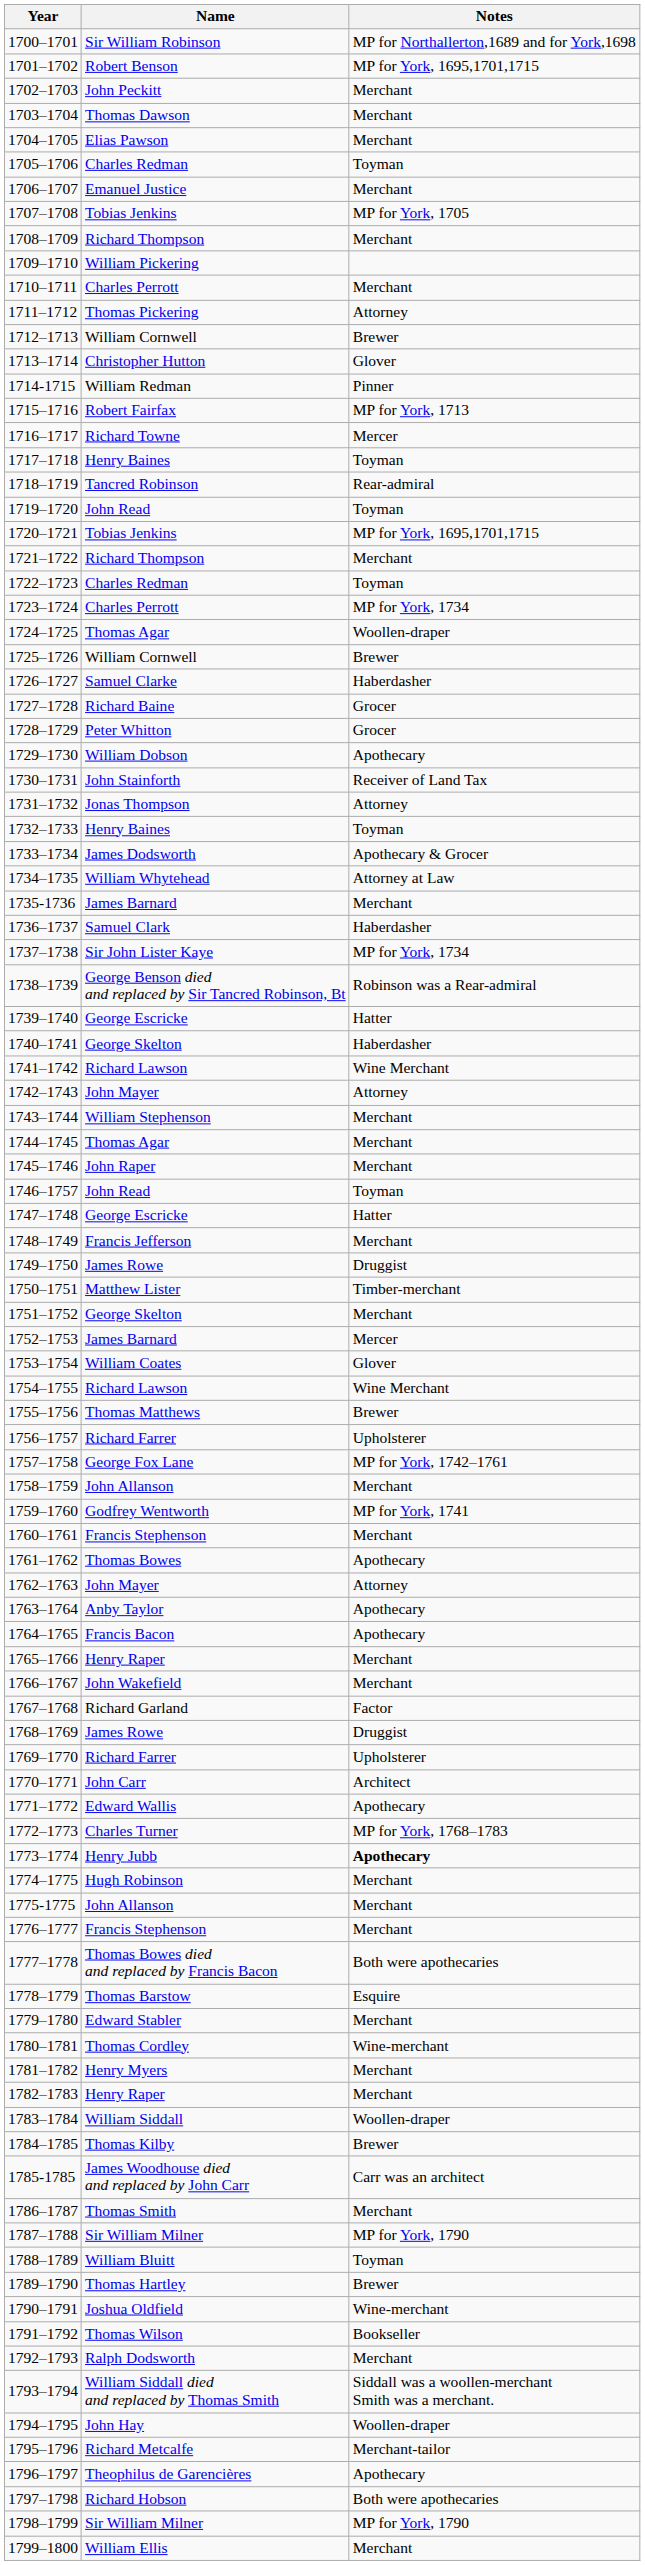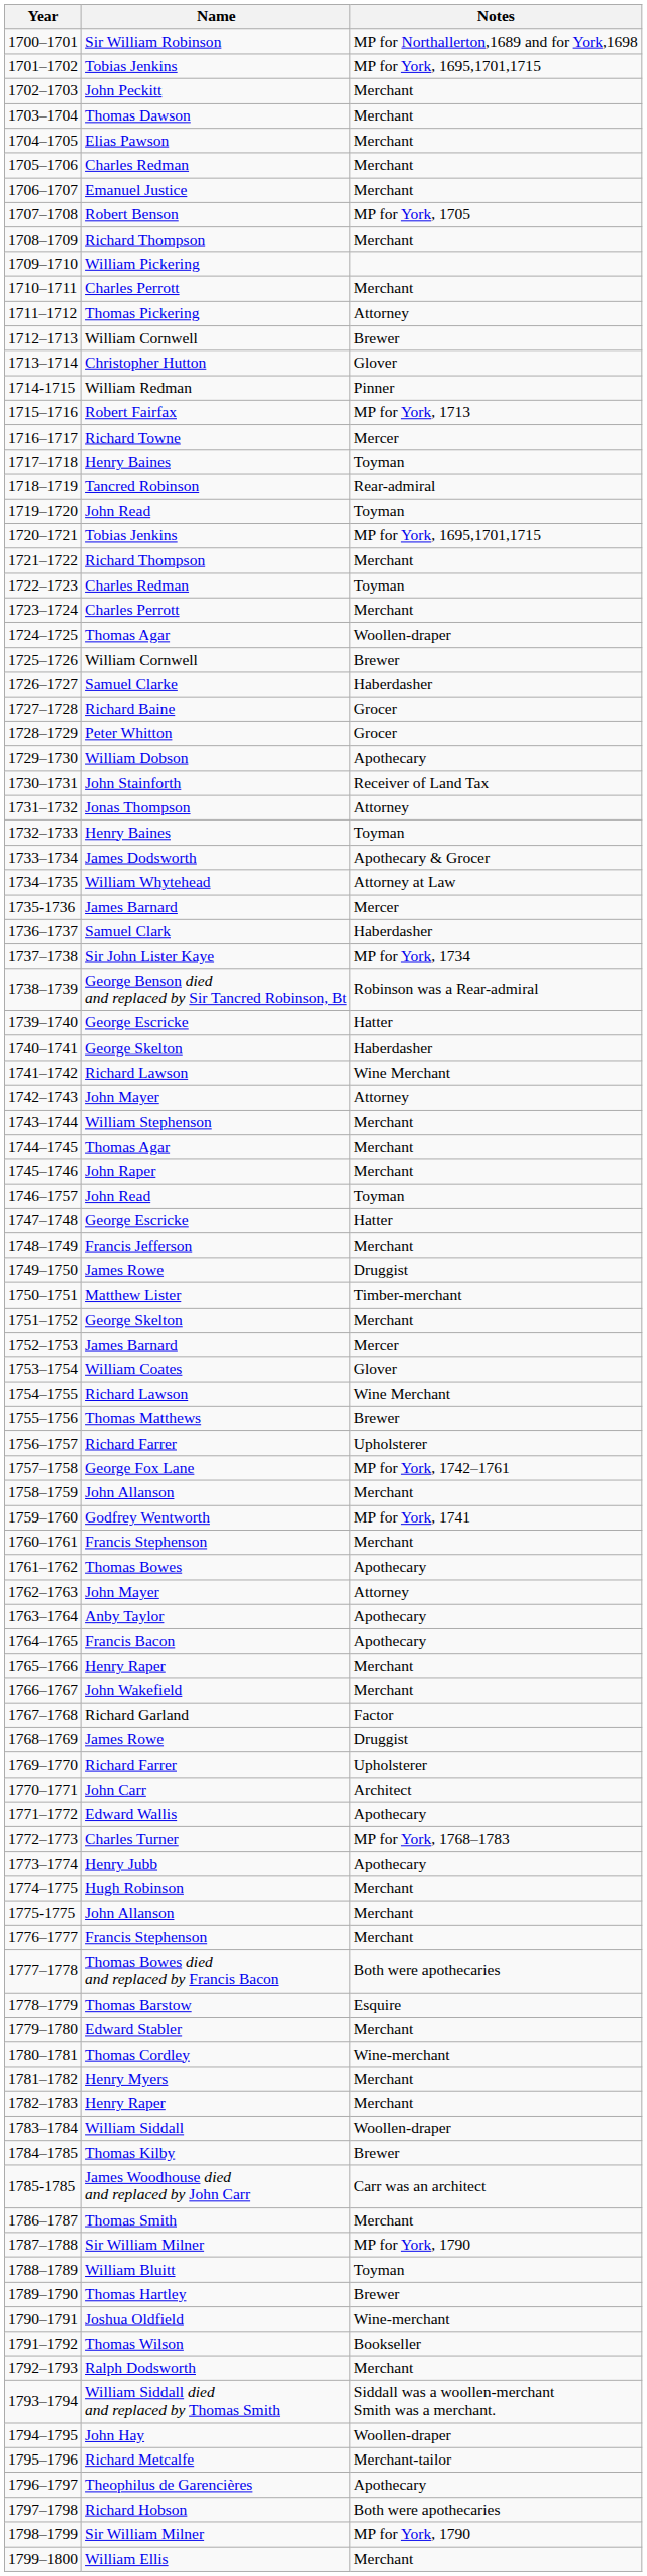1701–1702 | Name: Robert Benson -> Tobias Jenkins
1705–1706 | Notes: Toyman -> Merchant
1707–1708 | Name: Tobias Jenkins -> Robert Benson
1723–1724 | Notes: MP for York, 1734 -> Merchant
1735-1736 | Notes: Merchant -> Mercer
1773–1774 | Notes: bold -> normal
